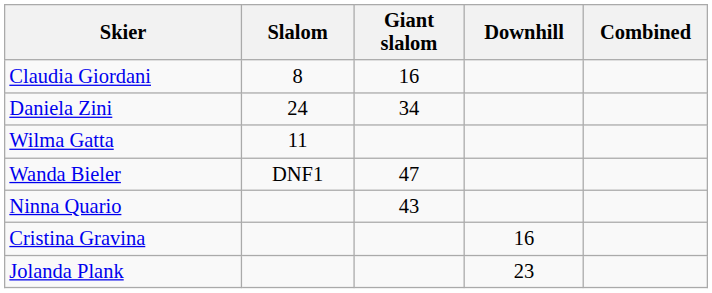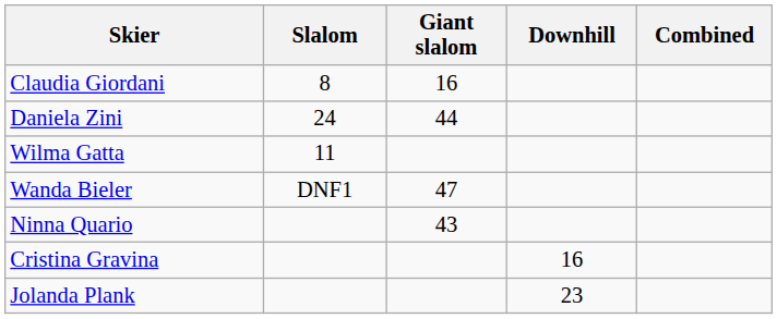Daniela Zini | Giant slalom: 34 -> 44
